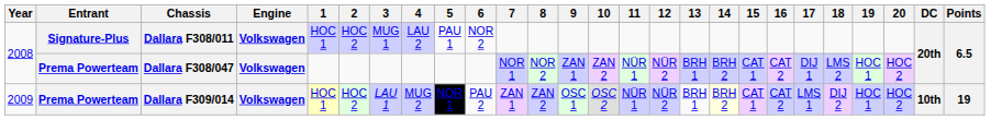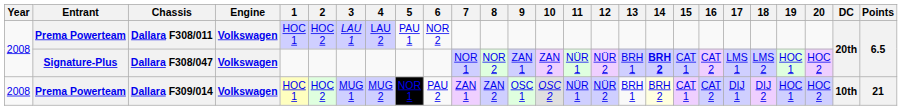Dallara F308/011 | Entrant: Signature-Plus -> Prema Powerteam
Dallara F308/011 | 3: MUG 1 -> LAU 1
Dallara F308/047 | Entrant: Prema Powerteam -> Signature-Plus
Dallara F308/047 | 14: normal -> bold
Dallara F308/047 | 17: DIJ 1 -> LMS 1
Dallara F309/014 | Year: 2009 -> 2008
Dallara F309/014 | 3: LAU 1 -> MUG 1
Dallara F309/014 | 17: LMS 1 -> DIJ 1
Dallara F309/014 | Points: 19 -> 21
